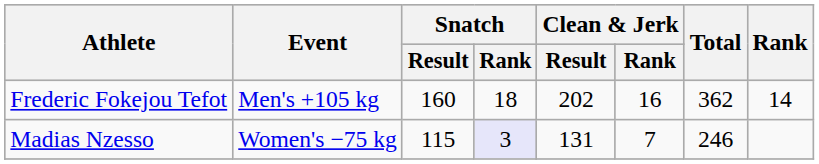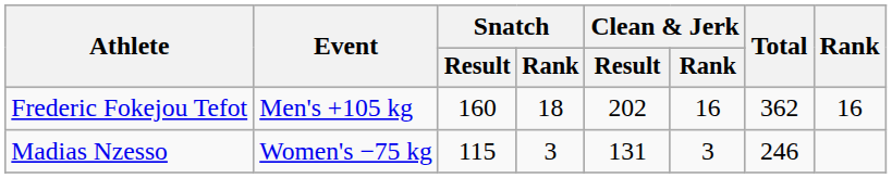Frederic Fokejou Tefot | Rank: 14 -> 16
Madias Nzesso | Snatch / Rank: lavender background -> no background
Madias Nzesso | Clean & Jerk / Rank: 7 -> 3
